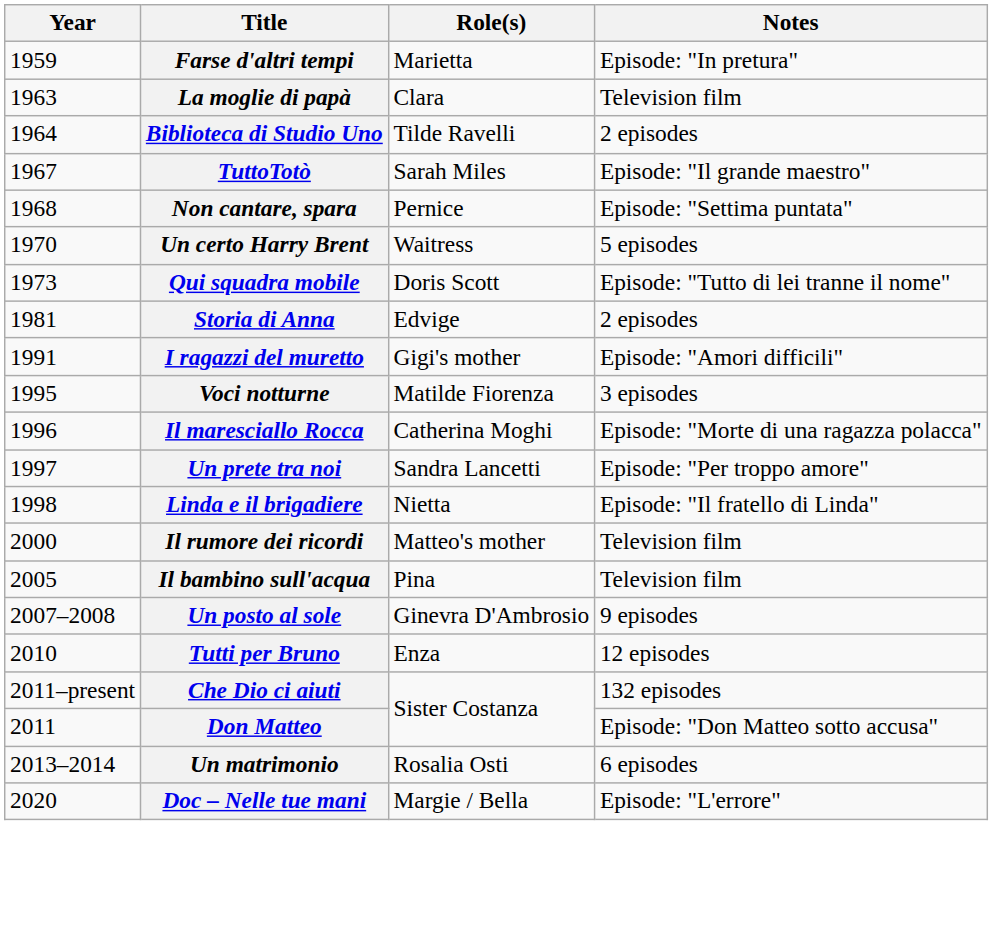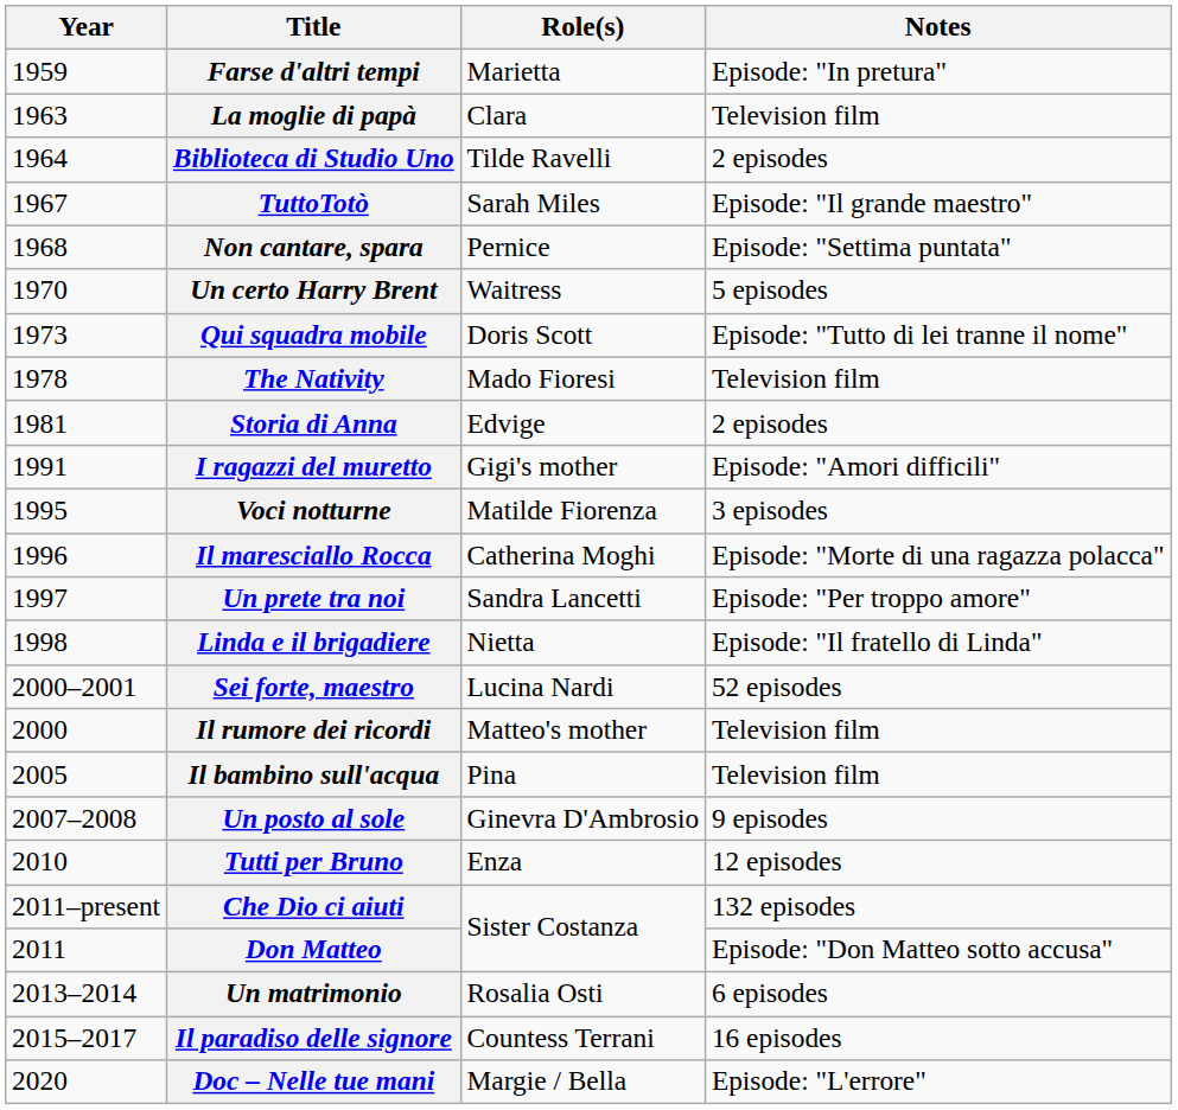+ row: 1978 | The Nativity | Mado Fioresi | Television film
+ row: 2000–2001 | Sei forte, maestro | Lucina Nardi | 52 episodes
+ row: 2015–2017 | Il paradiso delle signore | Countess Terrani | 16 episodes
